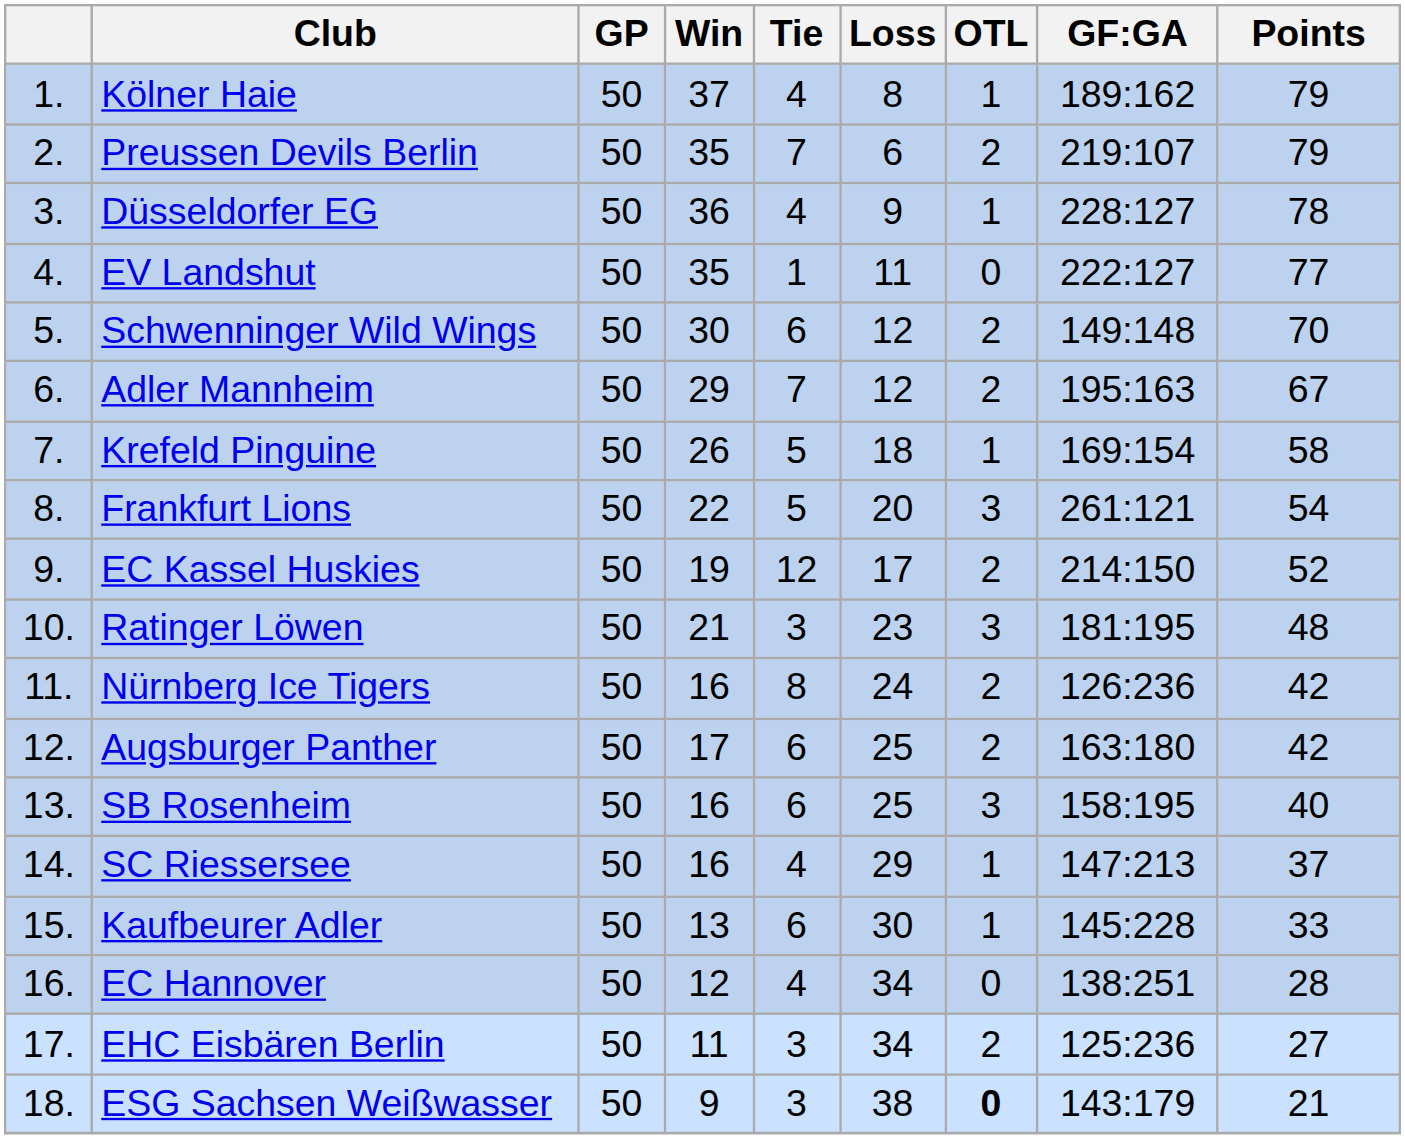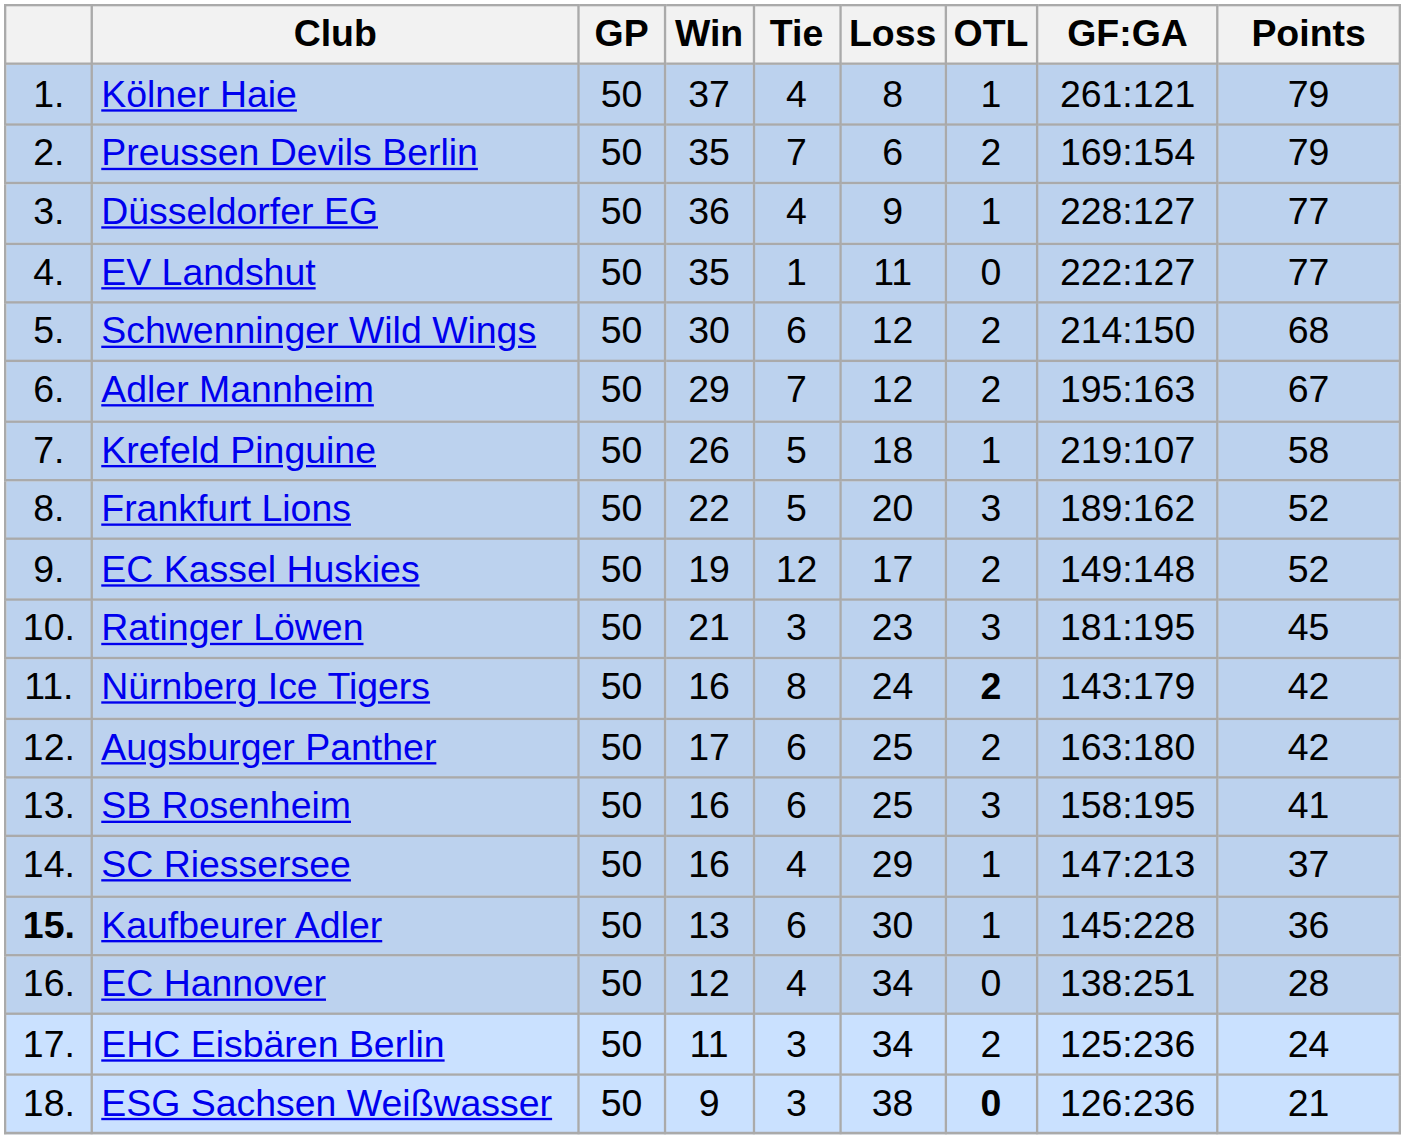Kölner Haie | GF:GA: 189:162 -> 261:121
Preussen Devils Berlin | GF:GA: 219:107 -> 169:154
Düsseldorfer EG | Points: 78 -> 77
Schwenninger Wild Wings | GF:GA: 149:148 -> 214:150
Schwenninger Wild Wings | Points: 70 -> 68
Krefeld Pinguine | GF:GA: 169:154 -> 219:107
Frankfurt Lions | GF:GA: 261:121 -> 189:162
Frankfurt Lions | Points: 54 -> 52
EC Kassel Huskies | GF:GA: 214:150 -> 149:148
Ratinger Löwen | Points: 48 -> 45
Nürnberg Ice Tigers | OTL: normal -> bold
Nürnberg Ice Tigers | GF:GA: 126:236 -> 143:179
SB Rosenheim | Points: 40 -> 41
Kaufbeurer Adler | column 1: normal -> bold
Kaufbeurer Adler | Points: 33 -> 36
EHC Eisbären Berlin | Points: 27 -> 24
ESG Sachsen Weißwasser | GF:GA: 143:179 -> 126:236
